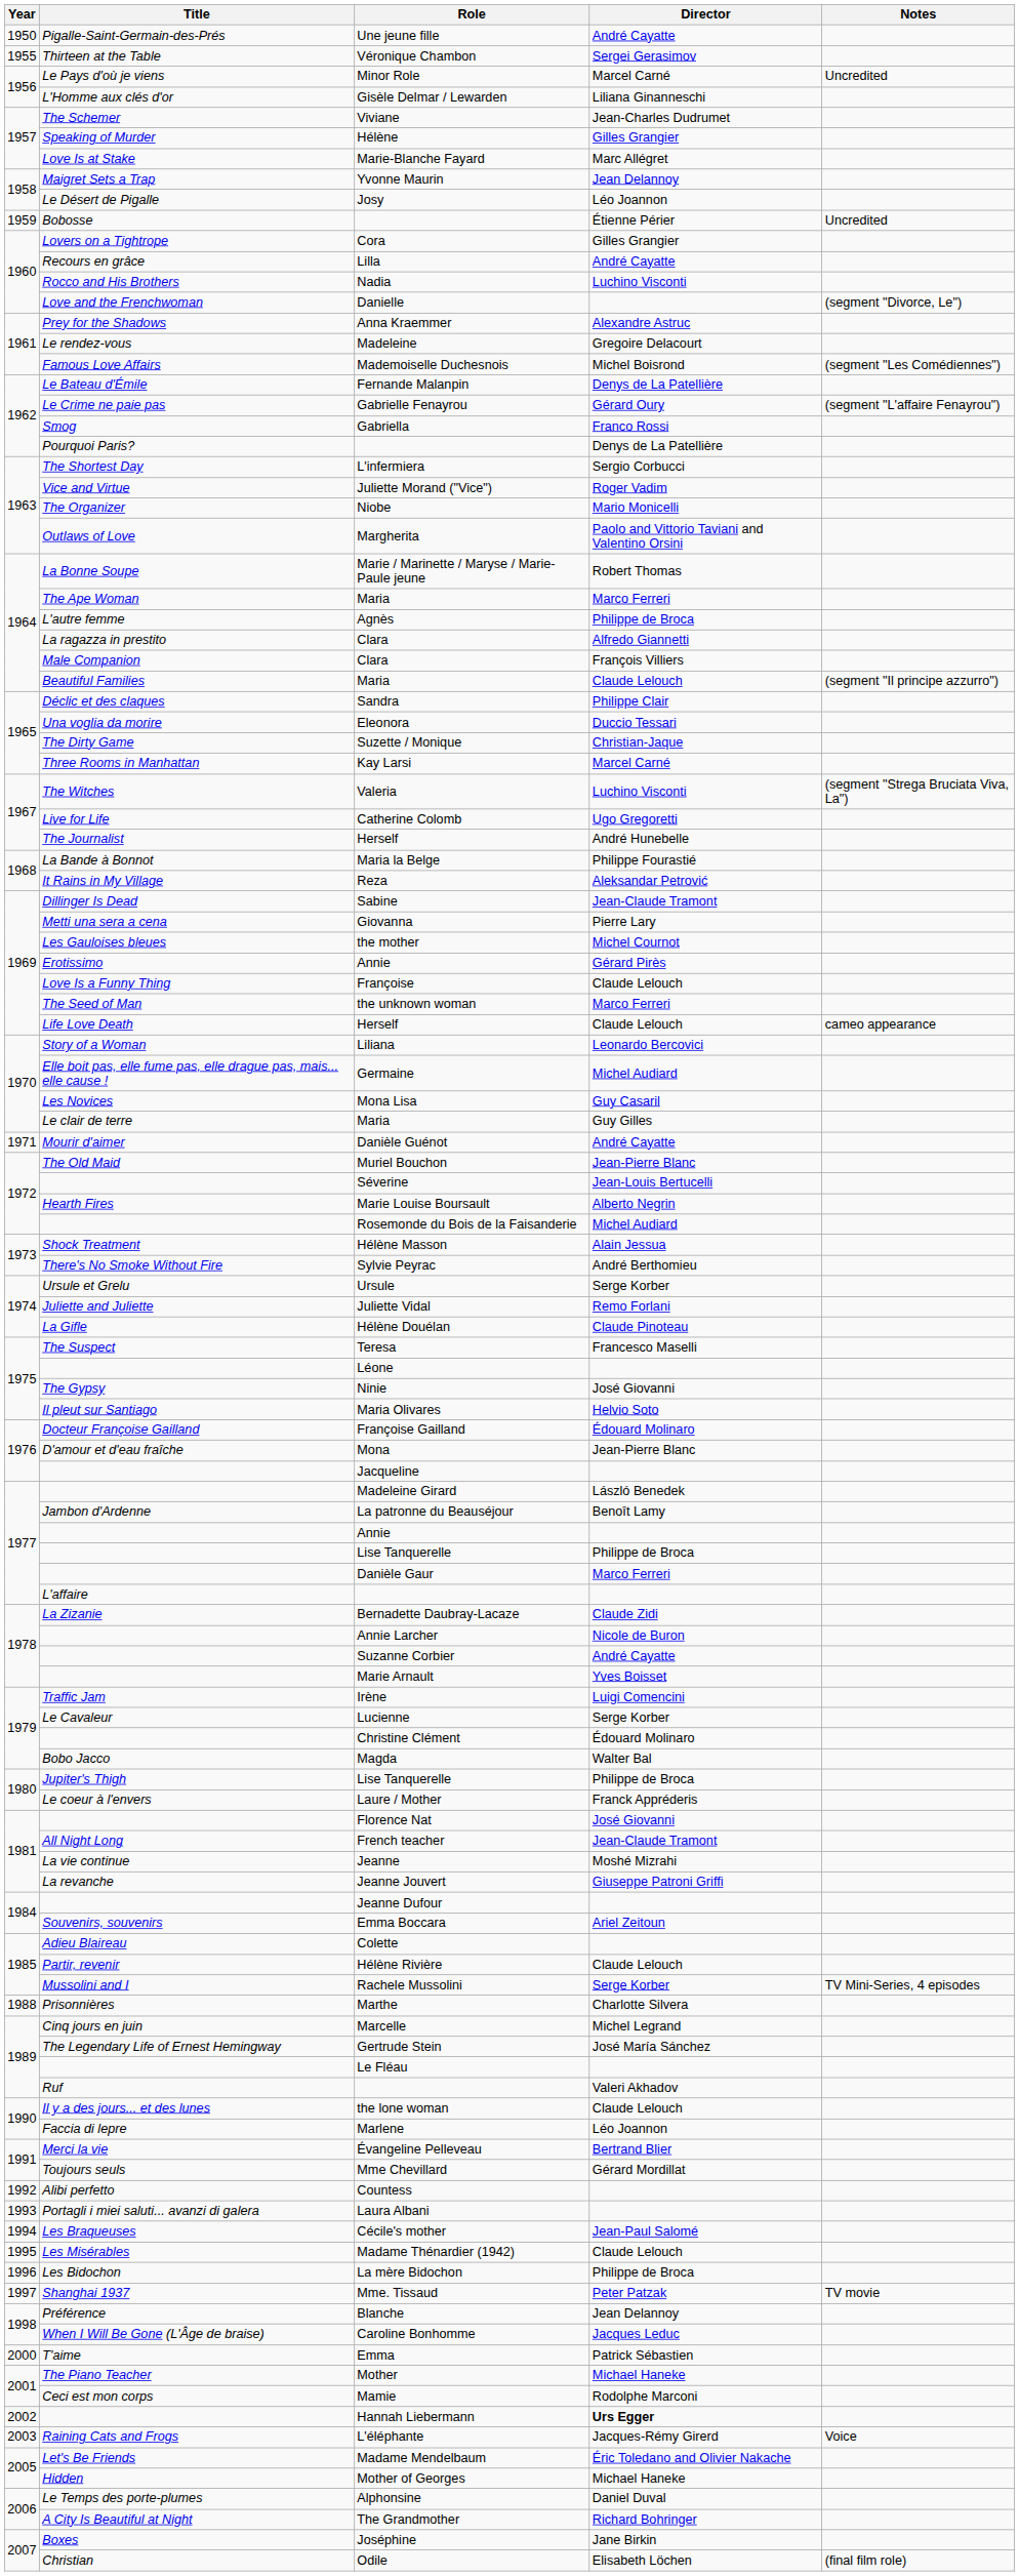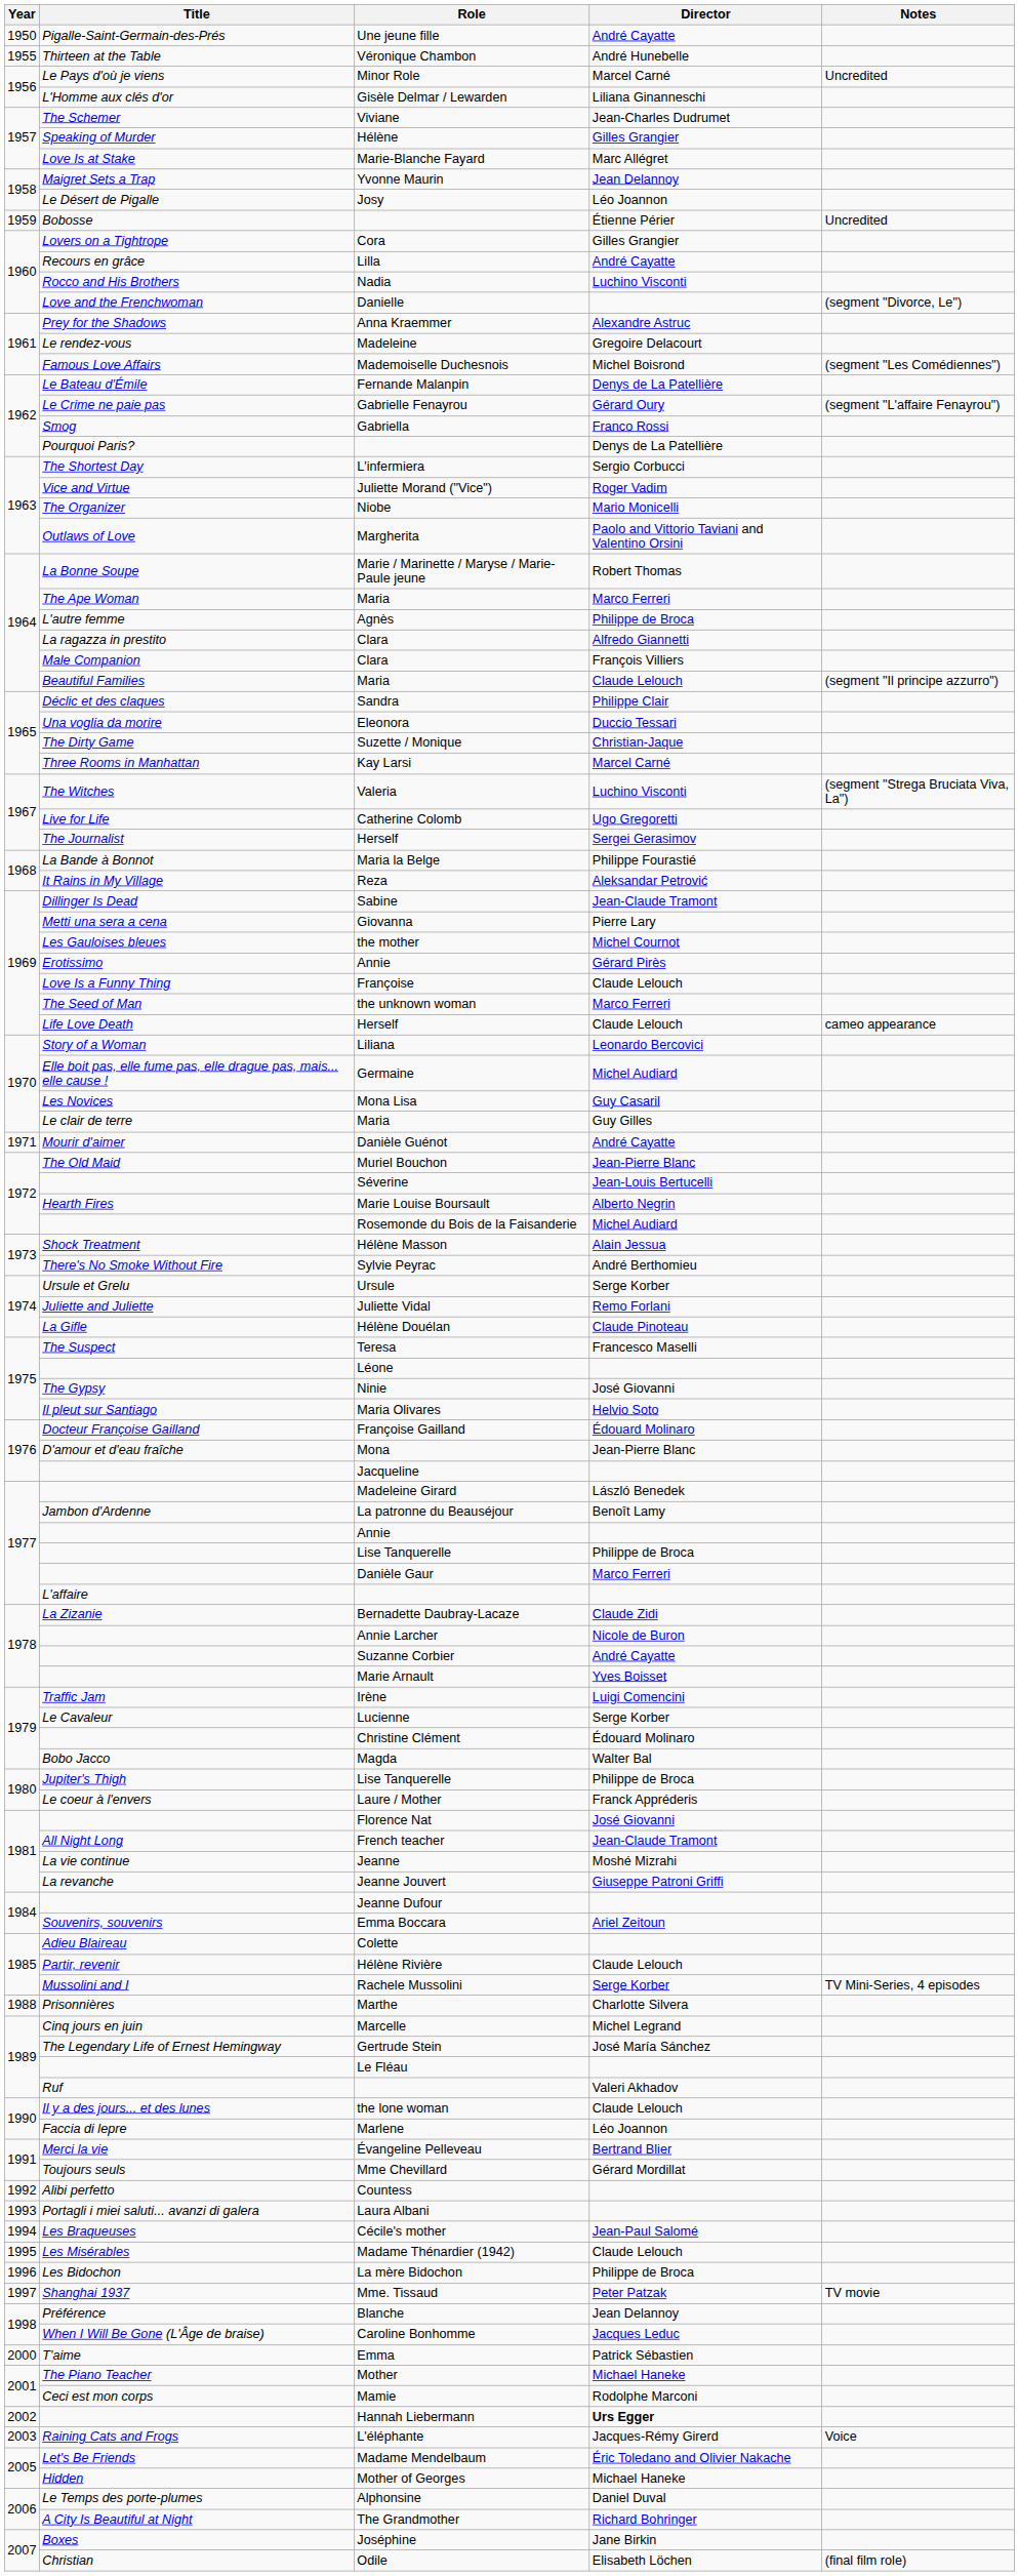Véronique Chambon | Director: Sergei Gerasimov -> André Hunebelle
The Journalist / Herself | Director: André Hunebelle -> Sergei Gerasimov
